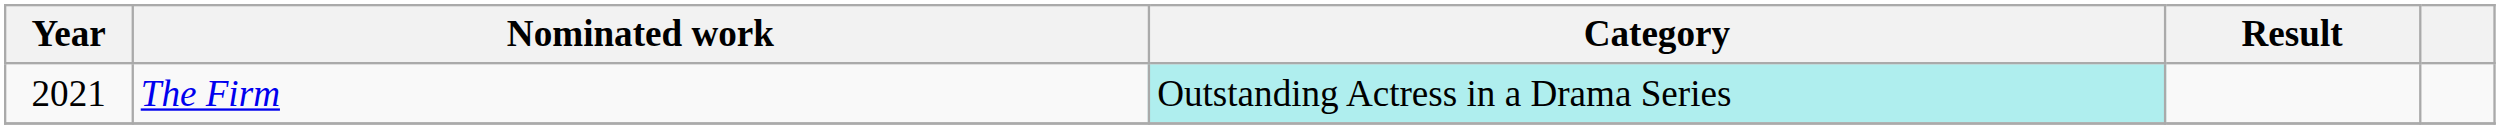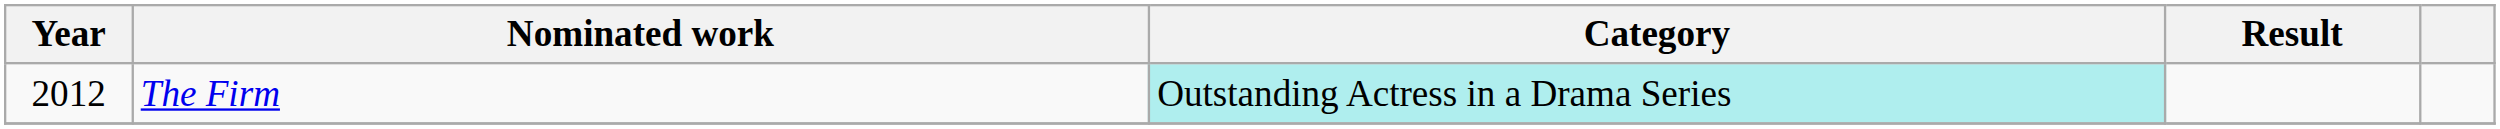The Firm | Year: 2021 -> 2012
